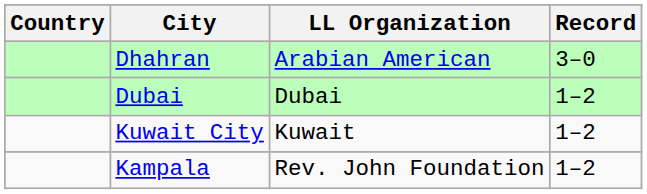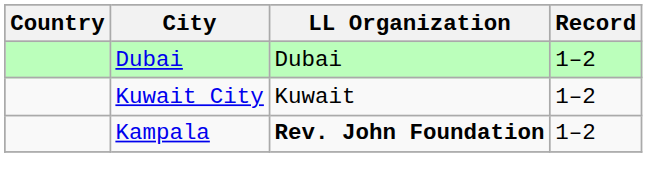- row: Dhahran | Arabian American | 3–0
Kampala | LL Organization: normal -> bold
